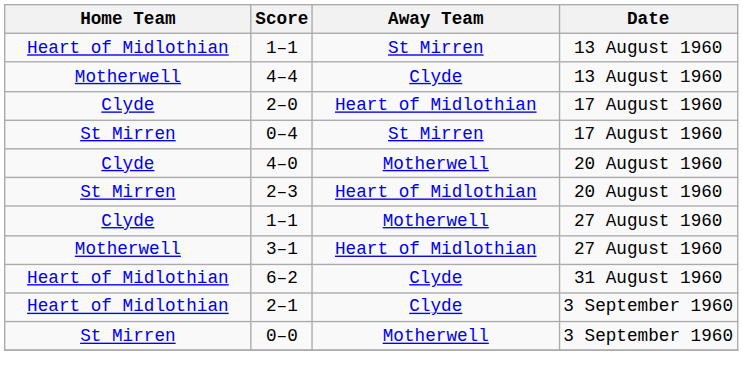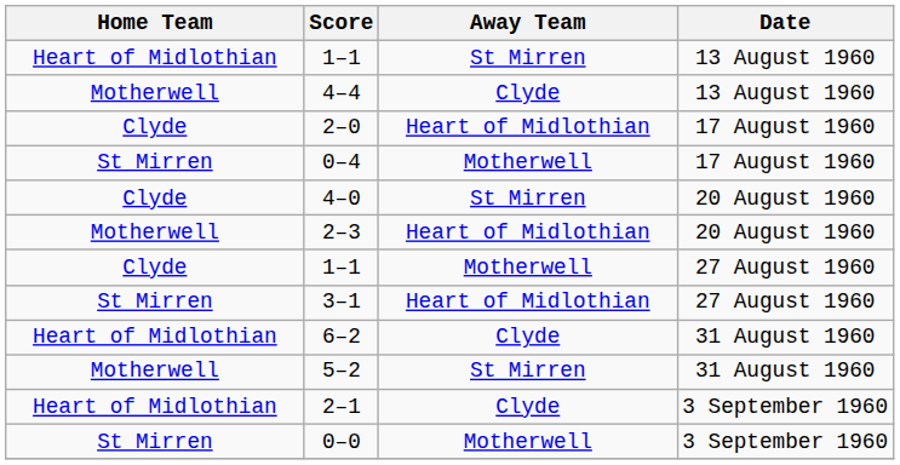0–4 | Away Team: St Mirren -> Motherwell
4–0 | Away Team: Motherwell -> St Mirren
2–3 | Home Team: St Mirren -> Motherwell
3–1 | Home Team: Motherwell -> St Mirren
+ row: Motherwell | 5–2 | St Mirren | 31 August 1960
